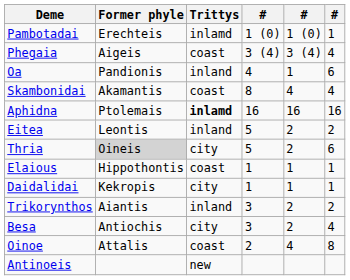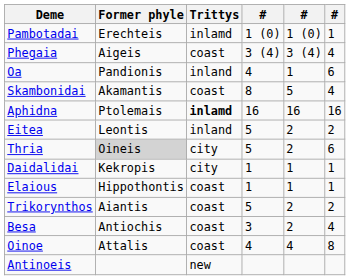Skambonidai | column 5: 4 -> 5
rows swapped: Daidalidai <-> Elaious
Trikorynthos | Trittys: inland -> coast
Trikorynthos | column 4: 3 -> 5
Besa | Trittys: city -> coast
Oinoe | column 4: 2 -> 4
